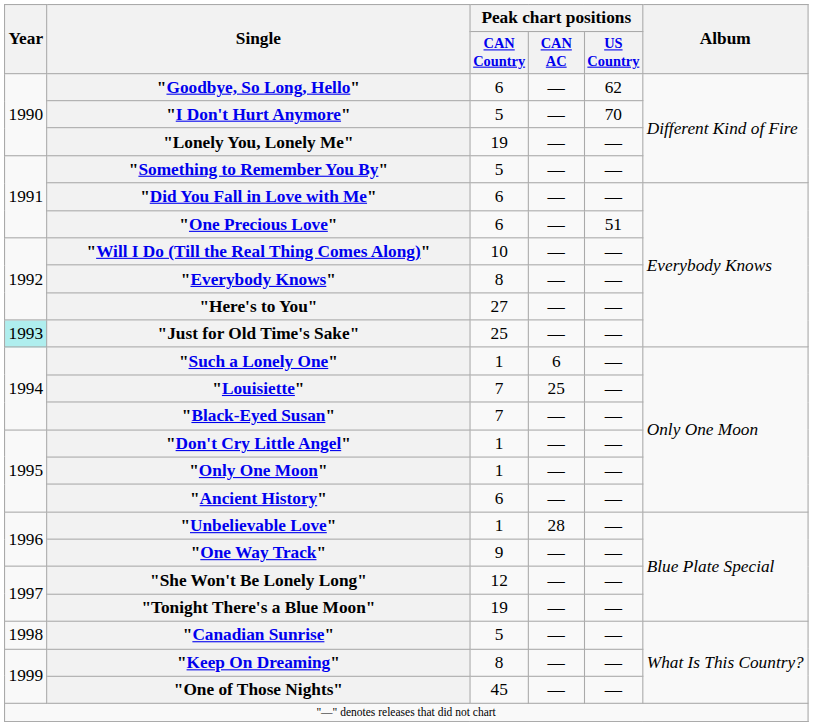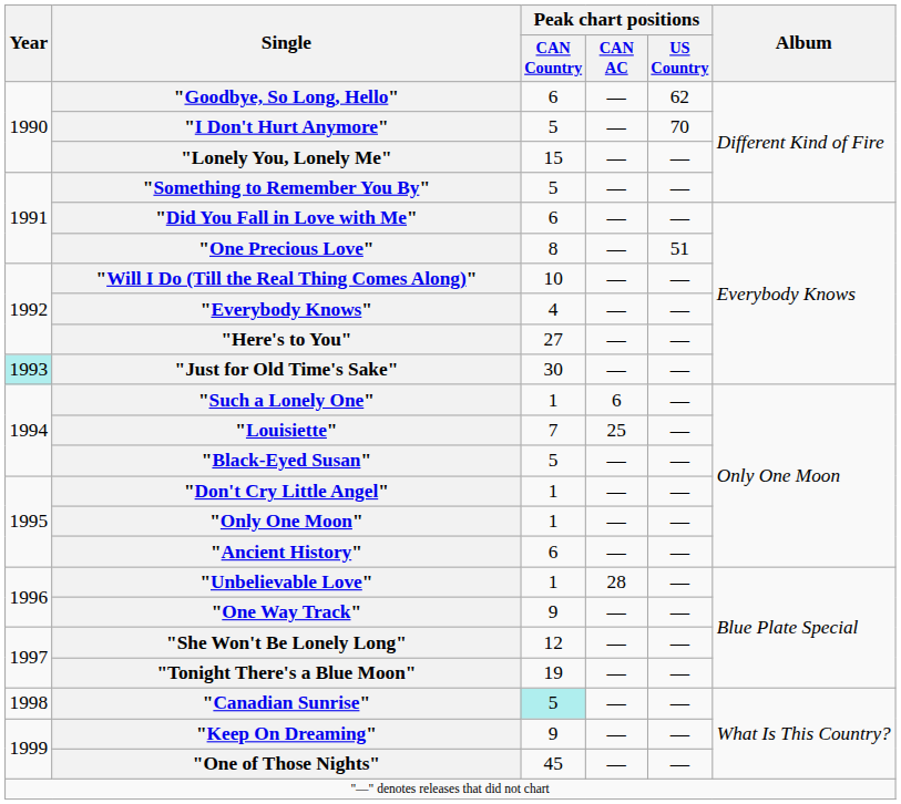"Lonely You, Lonely Me" | Peak chart positions / CAN Country: 19 -> 15
"One Precious Love" | Peak chart positions / CAN Country: 6 -> 8
"Everybody Knows" | Peak chart positions / CAN Country: 8 -> 4
"Just for Old Time's Sake" | Peak chart positions / CAN Country: 25 -> 30
"Black-Eyed Susan" | Peak chart positions / CAN Country: 7 -> 5
"Canadian Sunrise" | Peak chart positions / CAN Country: no background -> paleturquoise background
"Keep On Dreaming" | Peak chart positions / CAN Country: 8 -> 9
